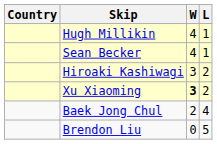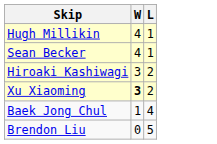- column: Country
Baek Jong Chul | W: 2 -> 1
